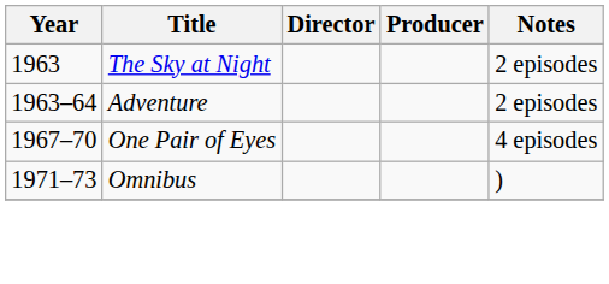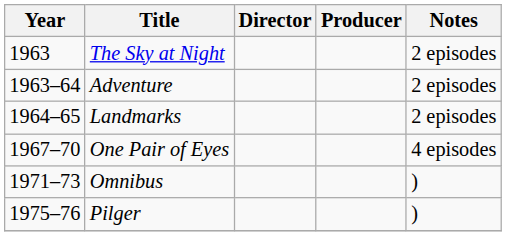+ row: 1964–65 | Landmarks | 2 episodes
+ row: 1975–76 | Pilger | )
